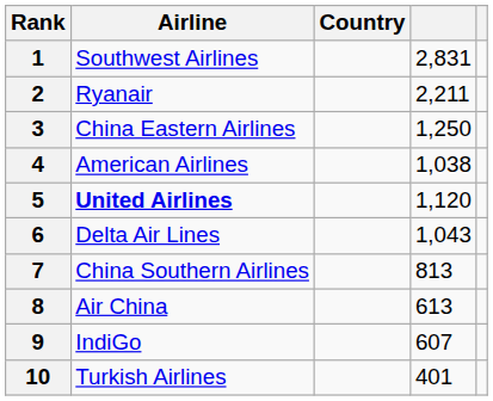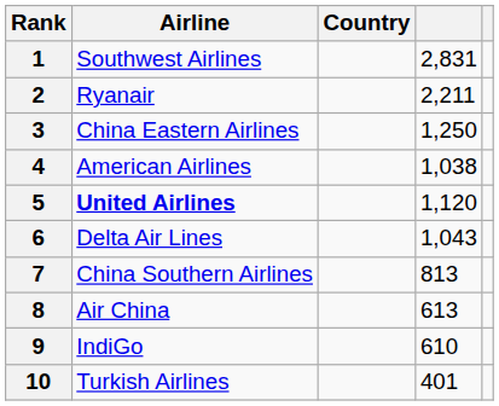9 | column 4: 607 -> 610
